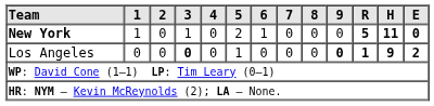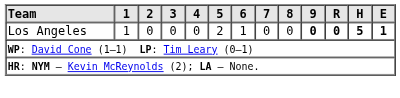- row: New York | 1 | 0 | 1 | 0 | 2 | 1 | 0 | 0 | 0 | 5 | 11 | 0
Los Angeles | 1: 0 -> 1
Los Angeles | 3: bold -> normal
Los Angeles | 5: 1 -> 2
Los Angeles | 6: 0 -> 1
Los Angeles | R: 1 -> 0
Los Angeles | H: 9 -> 5
Los Angeles | E: 2 -> 1
